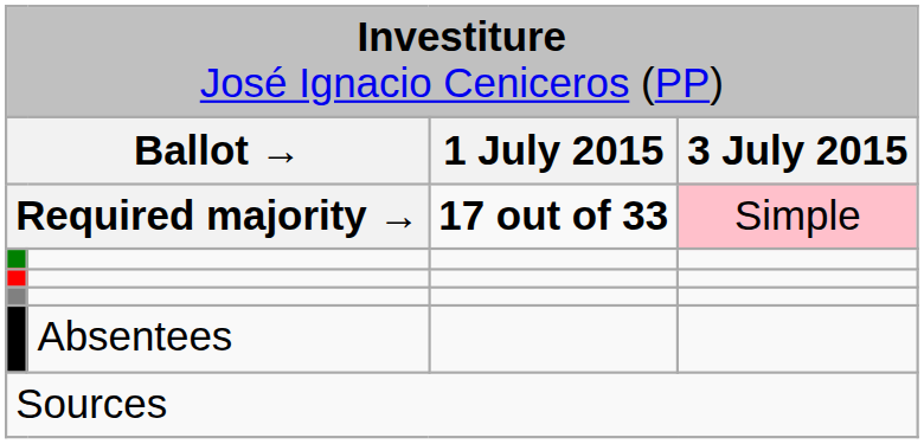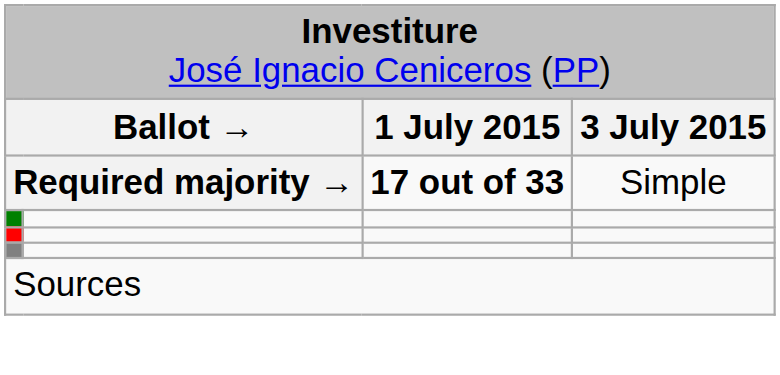Required majority → | column 4: pink background -> no background
- row: Absentees
